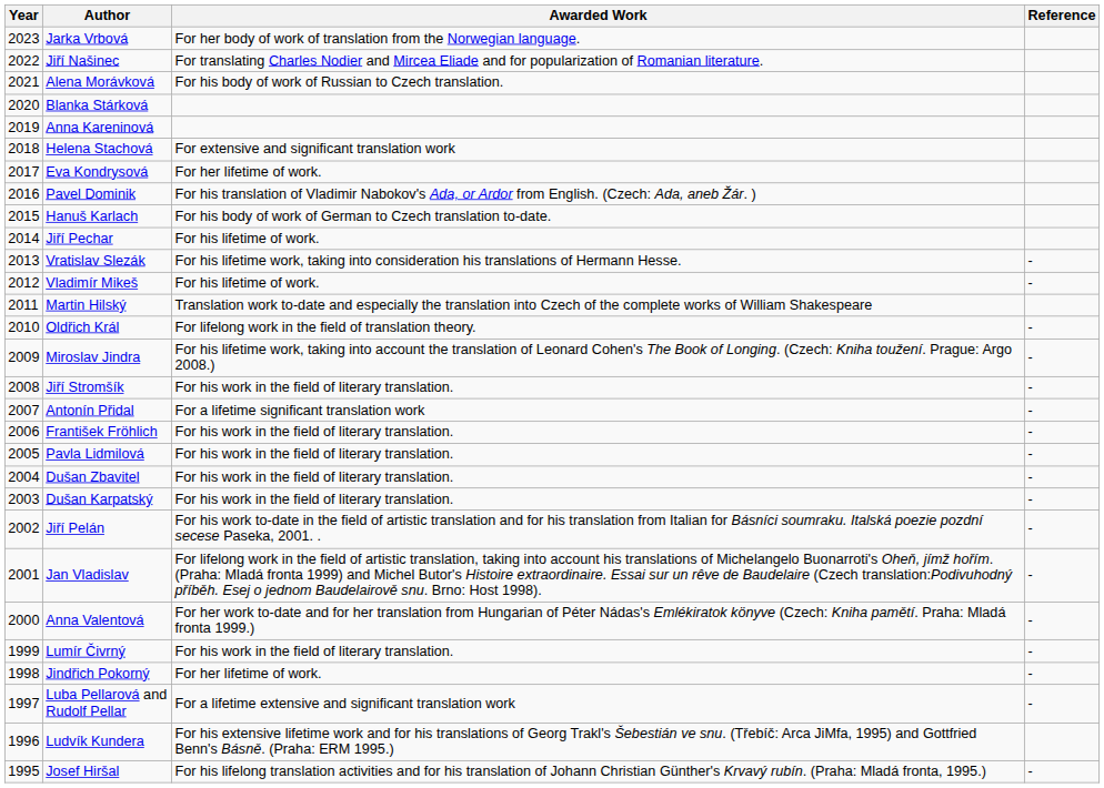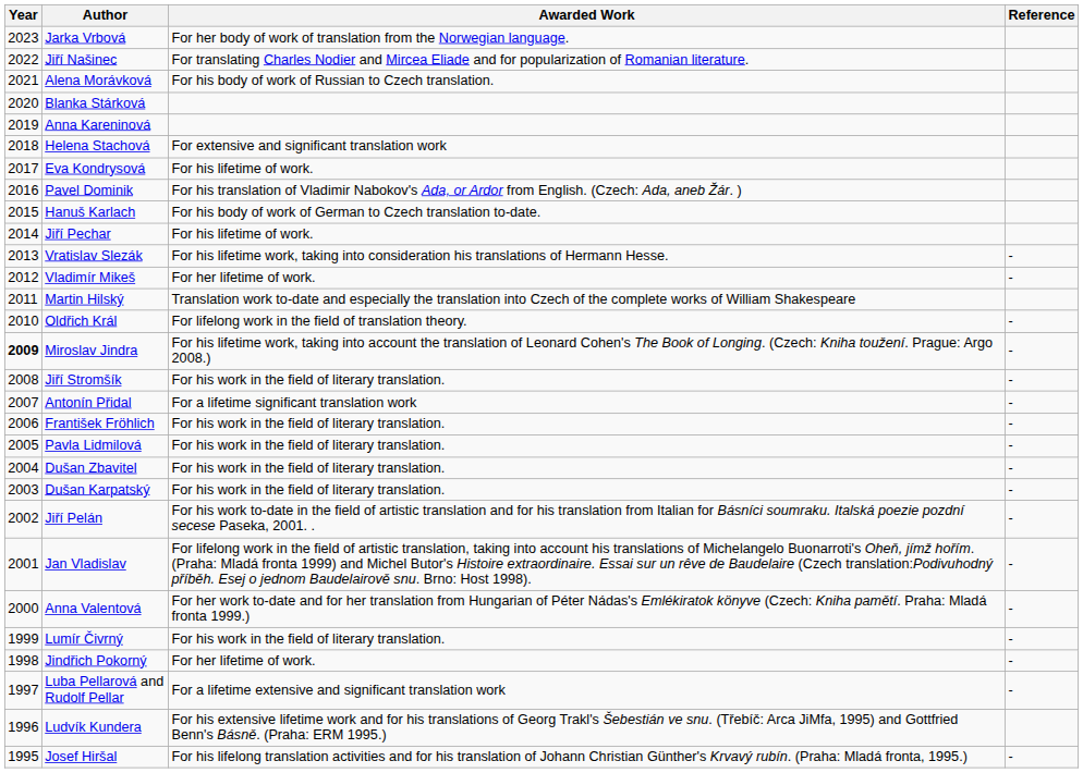Eva Kondrysová | Awarded Work: For her lifetime of work. -> For his lifetime of work.
Vladimír Mikeš | Awarded Work: For his lifetime of work. -> For her lifetime of work.
Miroslav Jindra | Year: normal -> bold
